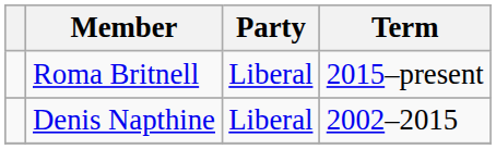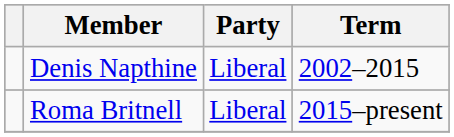rows swapped: Denis Napthine <-> Roma Britnell
